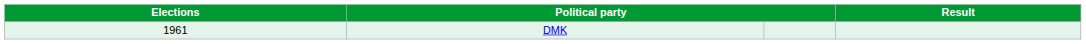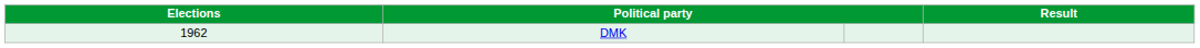DMK | Elections: 1961 -> 1962
